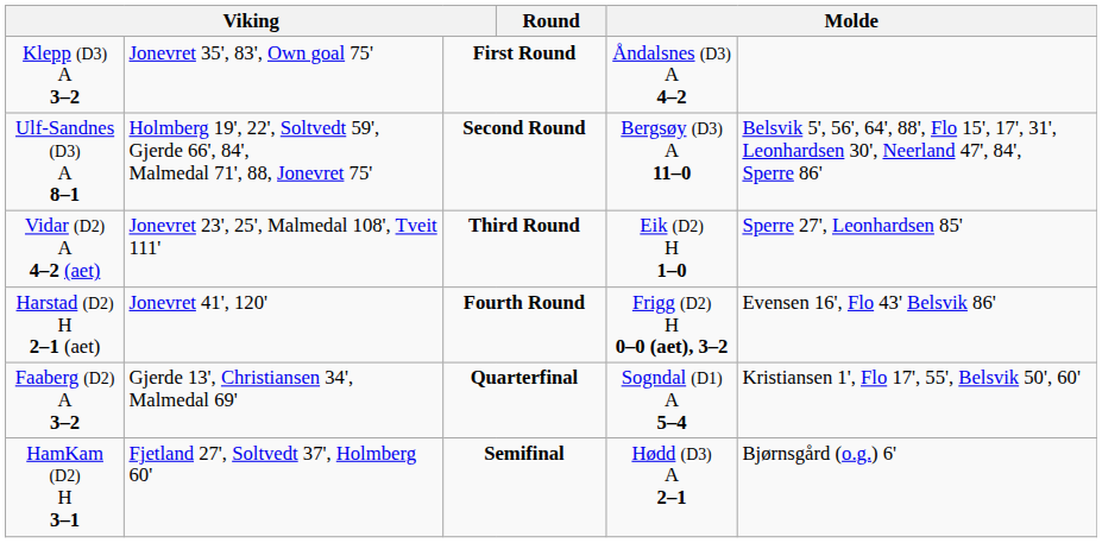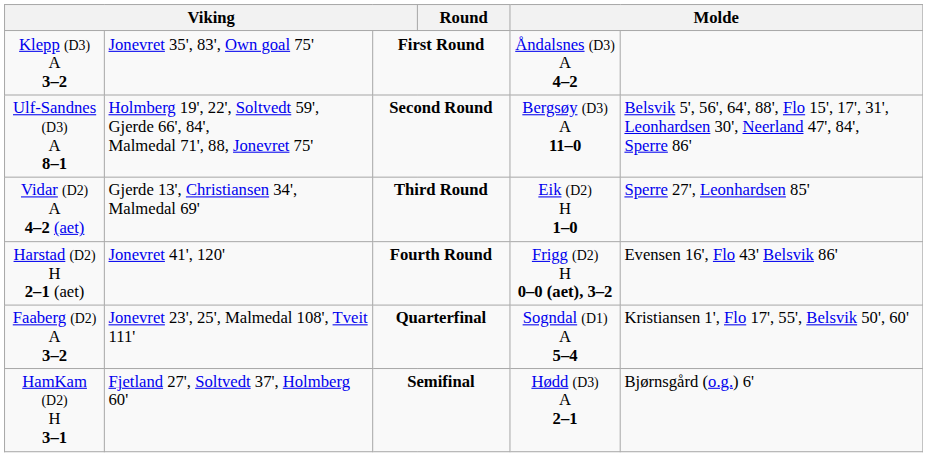Vidar (D2) A 4–2 (aet) | column 2: Jonevret 23', 25', Malmedal 108', Tveit 111' -> Gjerde 13', Christiansen 34', Malmedal 69'
Faaberg (D2) A 3–2 | column 2: Gjerde 13', Christiansen 34', Malmedal 69' -> Jonevret 23', 25', Malmedal 108', Tveit 111'
